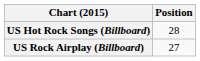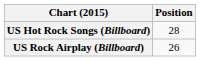US Rock Airplay (Billboard) | Position: 27 -> 26
